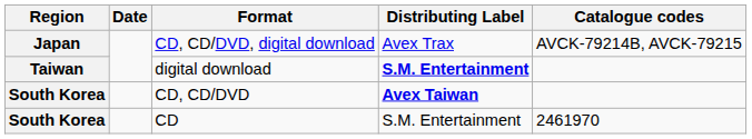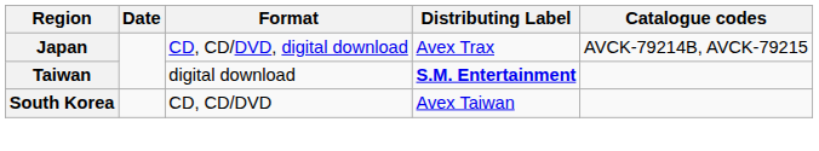CD, CD/DVD | Distributing Label: bold -> normal
- row: South Korea | CD | S.M. Entertainment | 2461970
